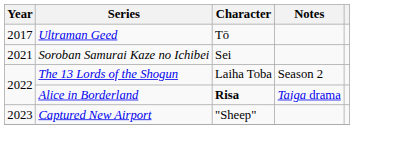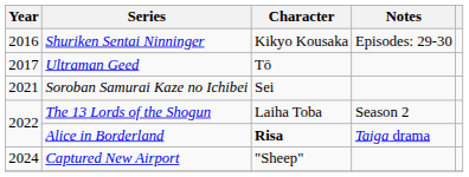+ row: 2016 | Shuriken Sentai Ninninger | Kikyo Kousaka | Episodes: 29-30
Captured New Airport | Year: 2023 -> 2024
